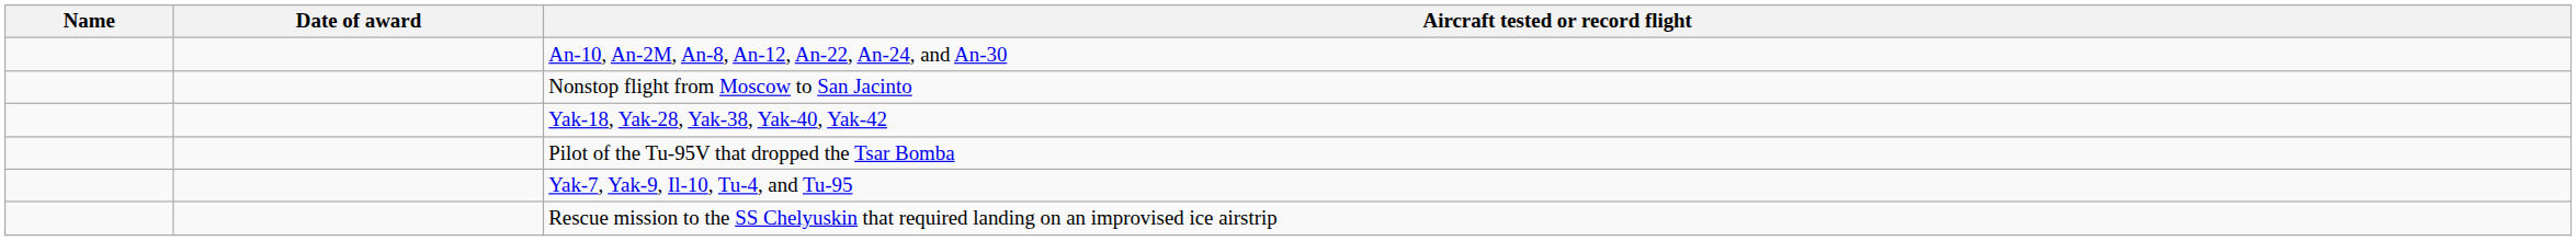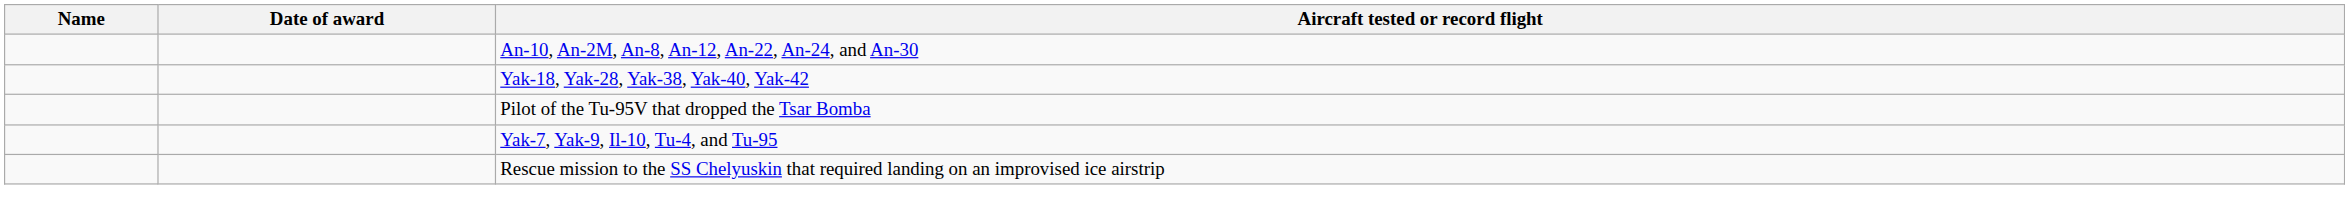- row: Nonstop flight from Moscow to San Jacinto
